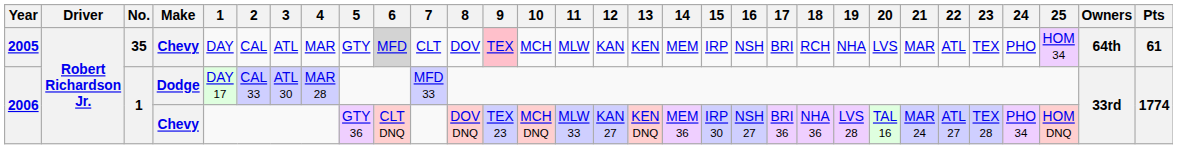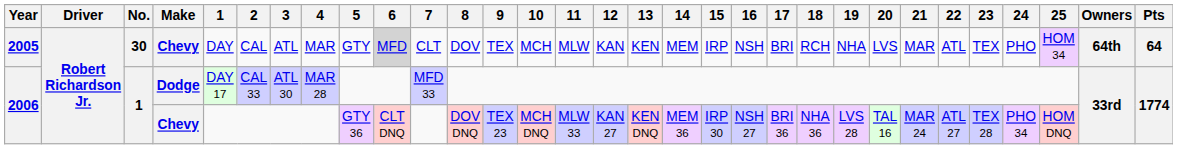2005 | No.: 35 -> 30
2005 | 9: pink background -> no background
2005 | Pts: 61 -> 64
